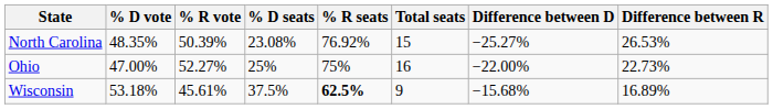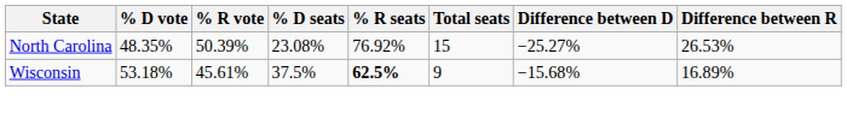- row: Ohio | 47.00% | 52.27% | 25% | 75% | 16 | −22.00% | 22.73%
